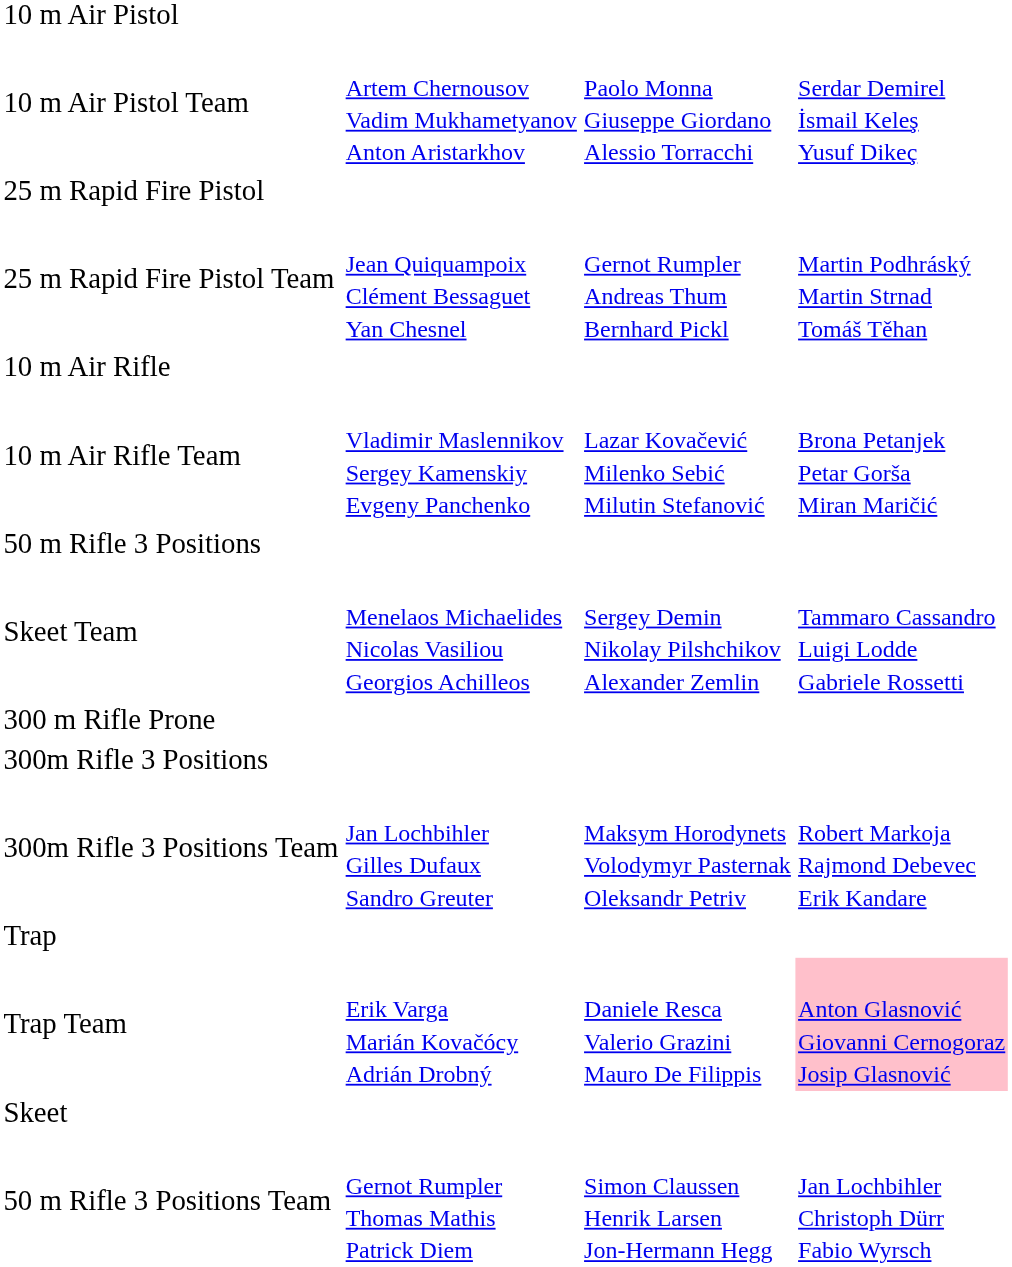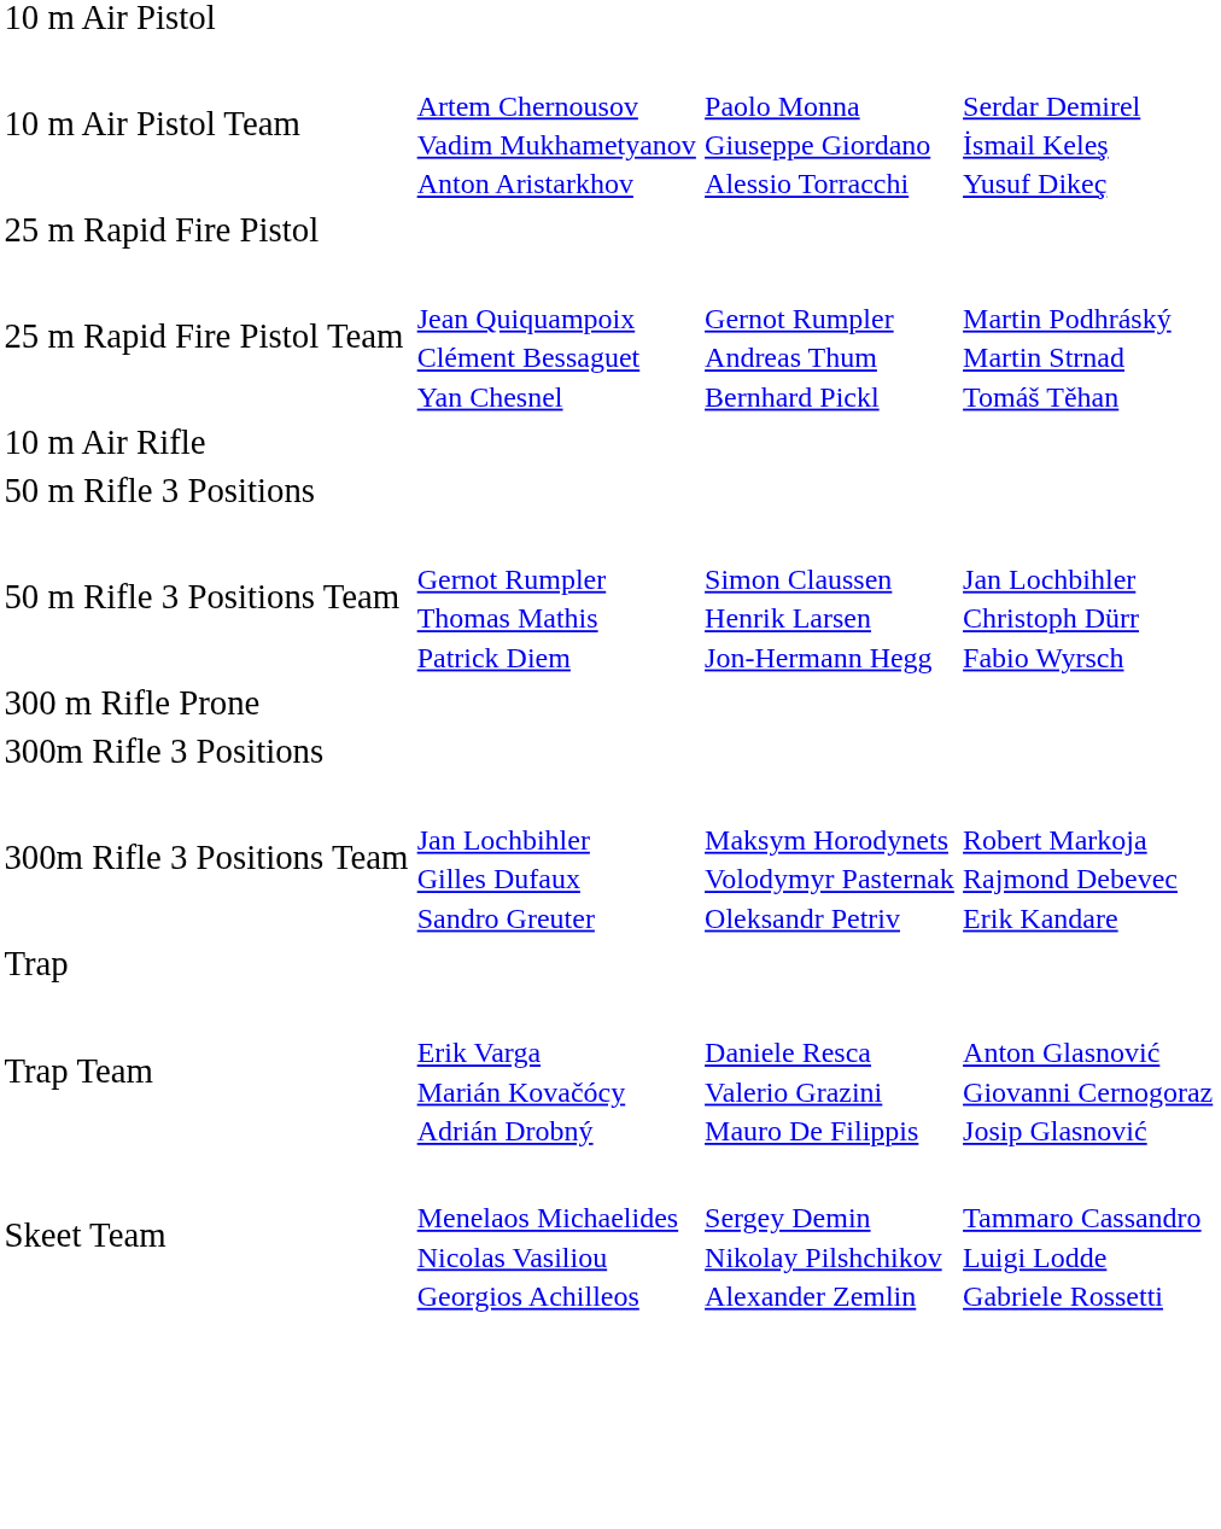- row: 10 m Air Rifle Team | Vladimir Maslennikov Sergey Kamenskiy Evgeny Panchenko | Lazar Kovačević Milenko Sebić Milutin Stefanović | Brona Petanjek Petar Gorša Miran Maričić
rows swapped: 50 m Rifle 3 Positions Team <-> Skeet Team
Trap Team | column 4: pink background -> no background
- row: Skeet
